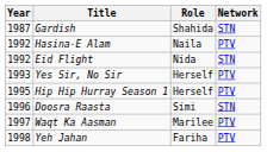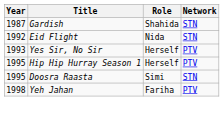- row: 1992 | Hasina-E Alam | Naila | PTV
Doosra Raasta | Year: 1996 -> 1995
- row: 1997 | Waqt Ka Aasman | Marilee | PTV
